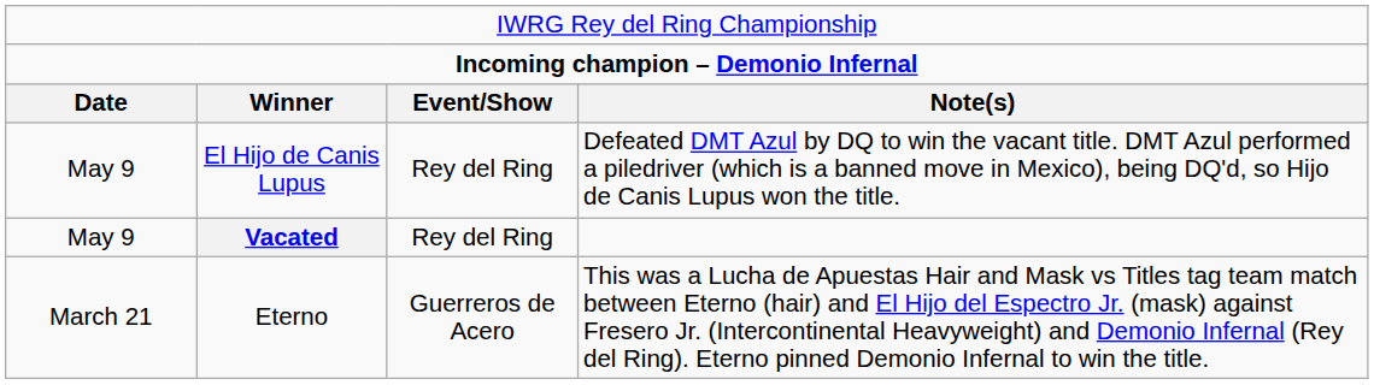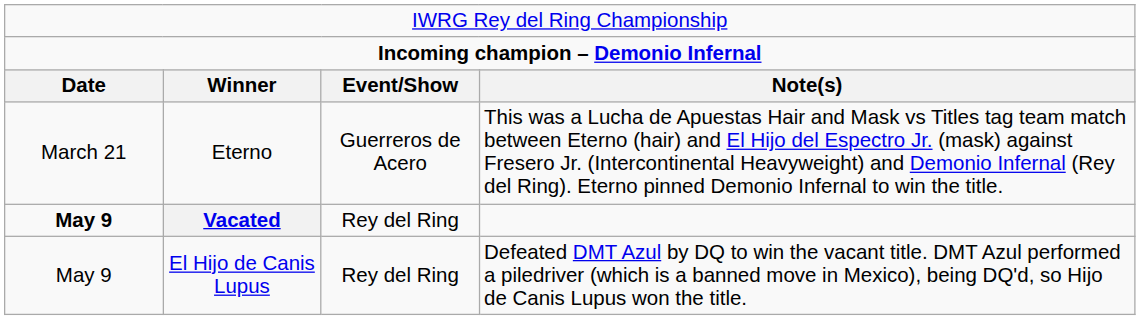rows swapped: Eterno <-> El Hijo de Canis Lupus
Vacated | column 1: normal -> bold
